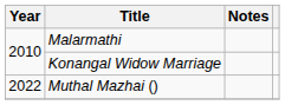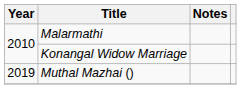Muthal Mazhai () | Year: 2022 -> 2019
